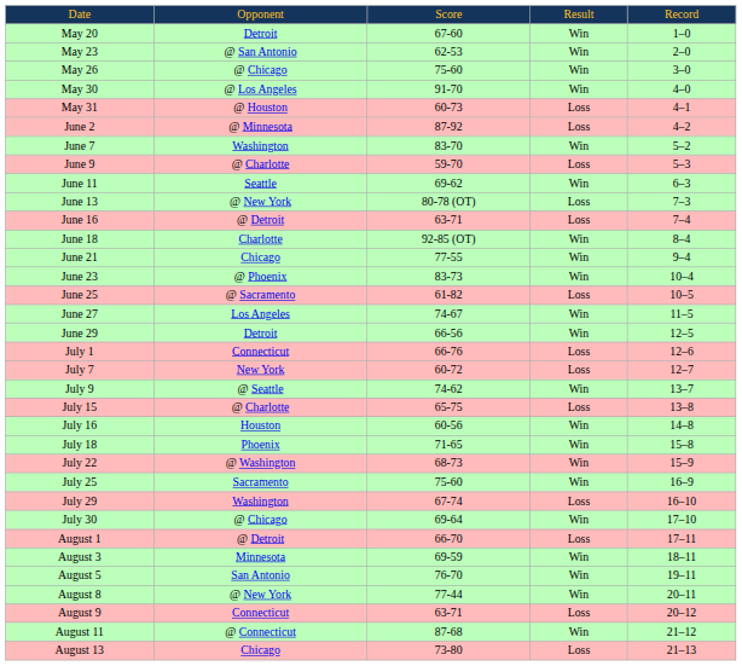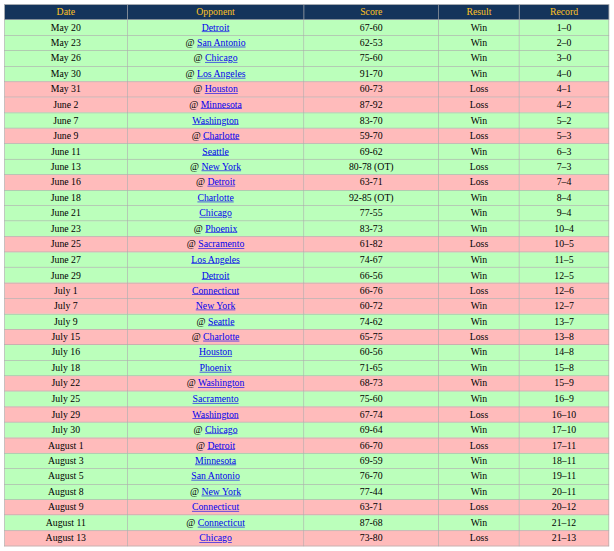July 7 | column 4: Loss -> Win
